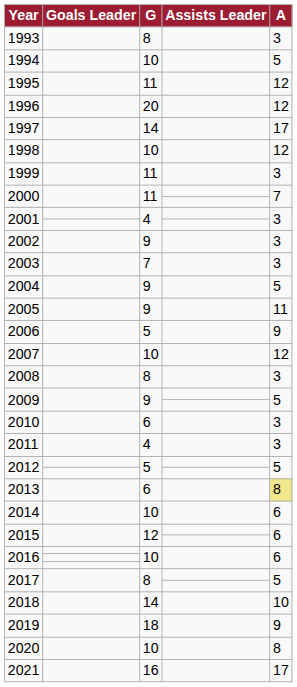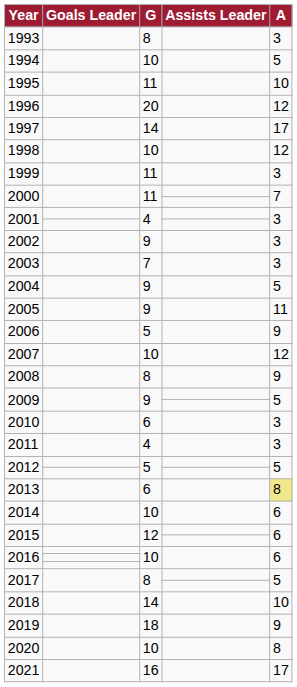1995 | A: 12 -> 10
2008 | A: 3 -> 9
